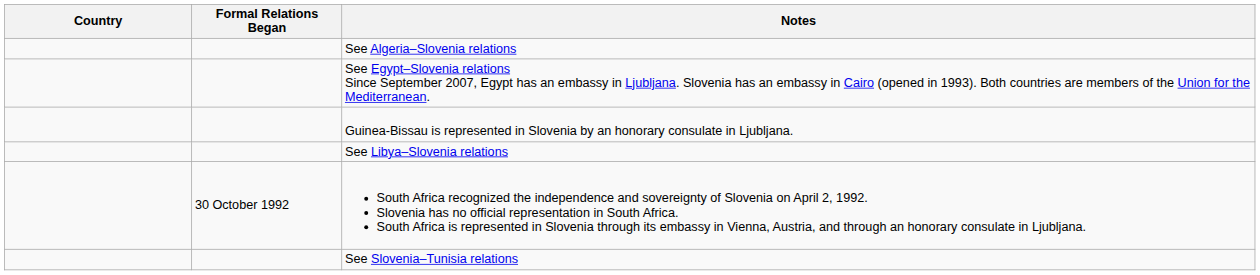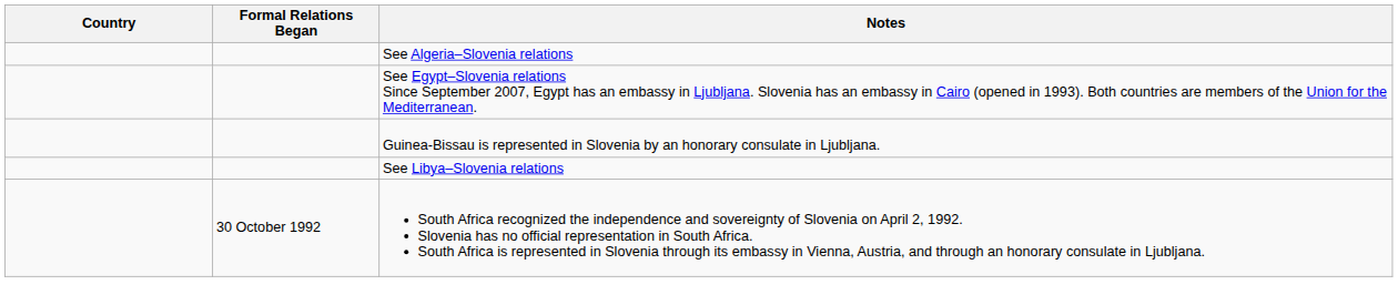- row: See Slovenia–Tunisia relations
